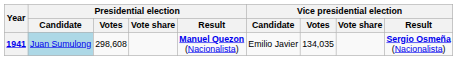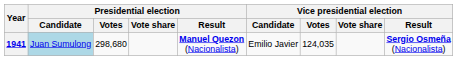1941 | Presidential election / Votes: 298,608 -> 298,680
1941 | Vice presidential election / Votes: 134,035 -> 124,035
